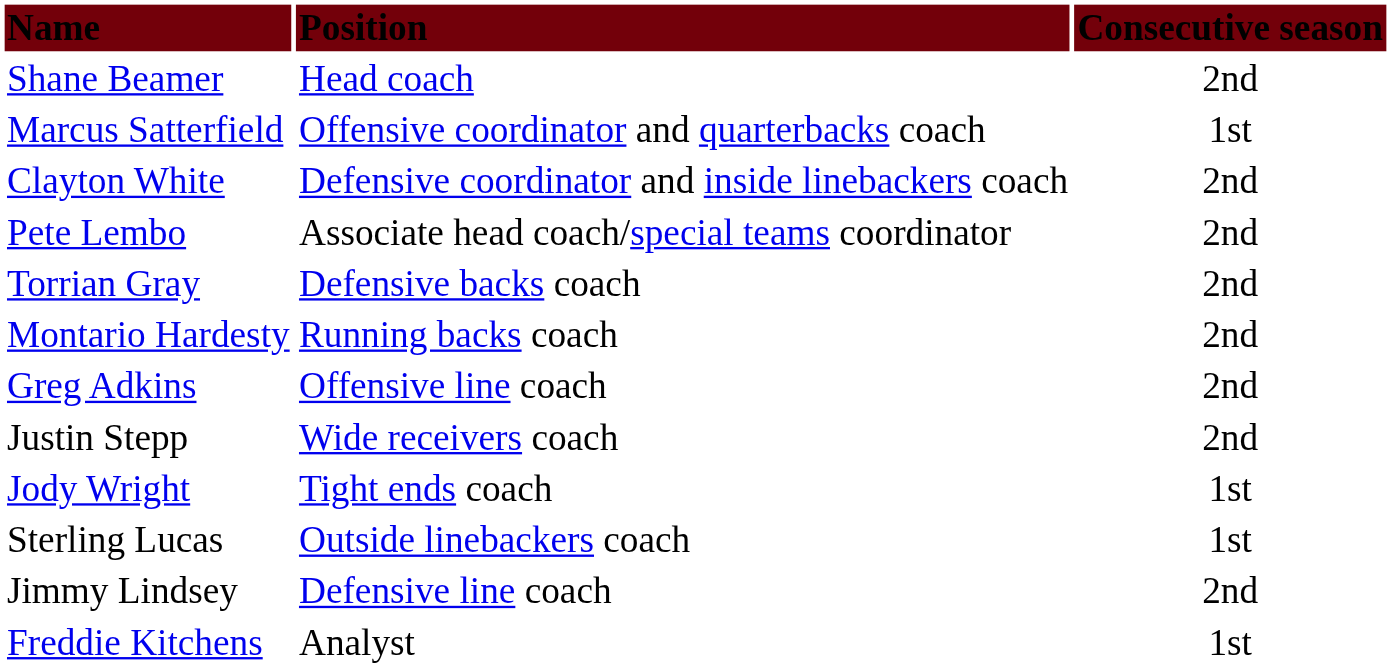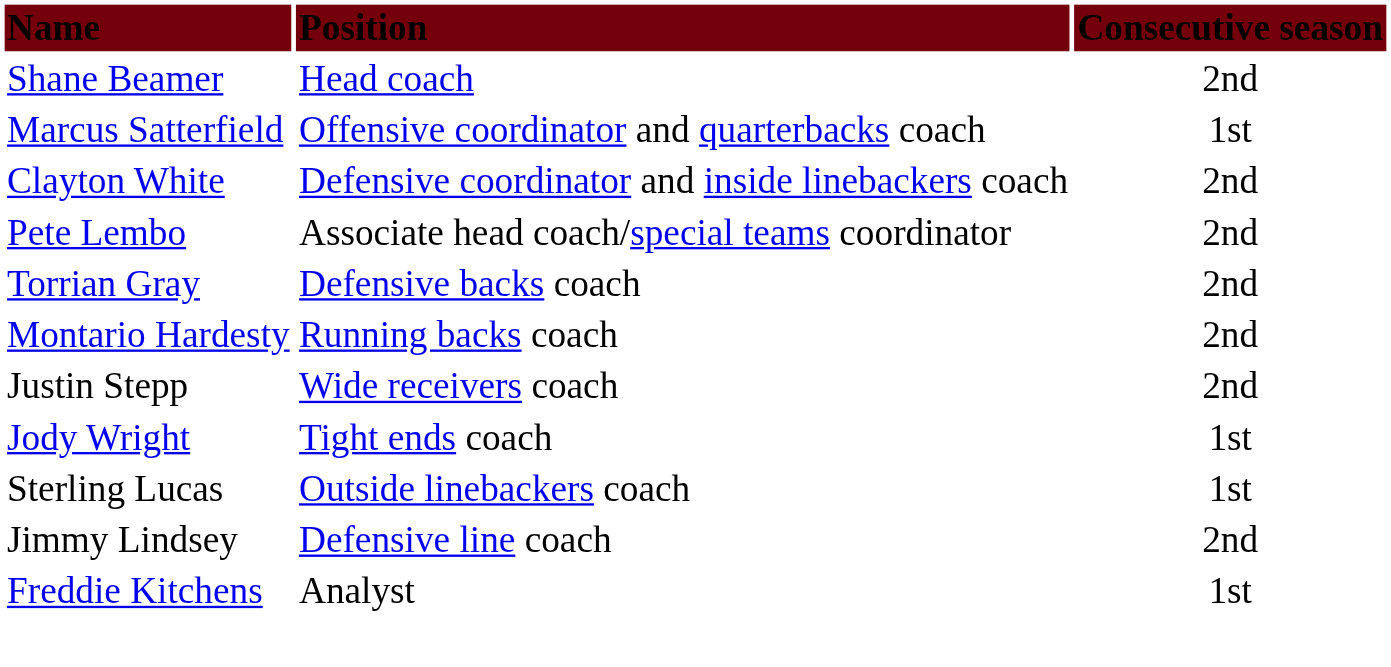- row: Greg Adkins | Offensive line coach | 2nd
